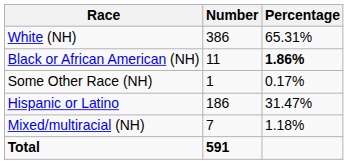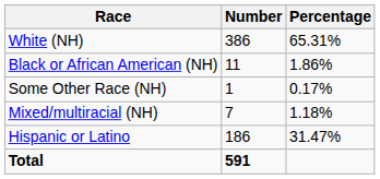Black or African American (NH) | Percentage: bold -> normal
rows swapped: Mixed/multiracial (NH) <-> Hispanic or Latino
